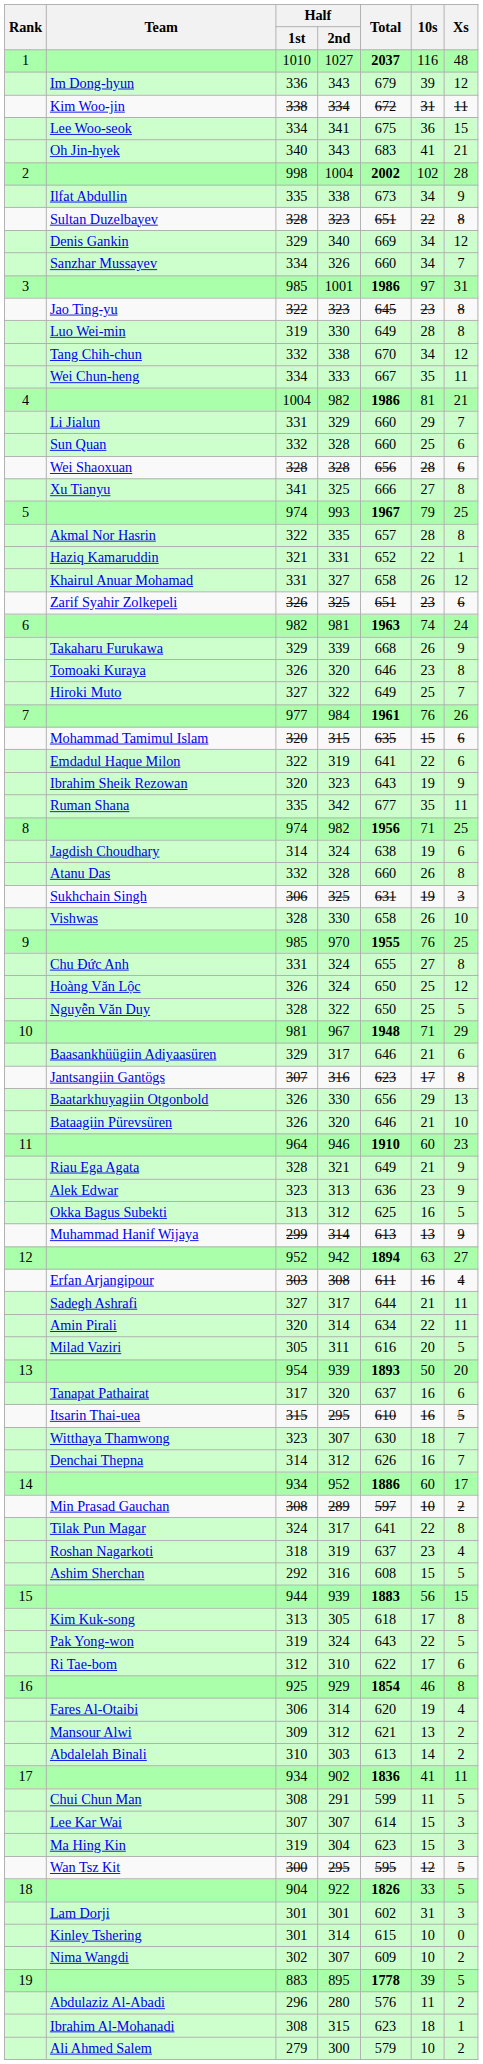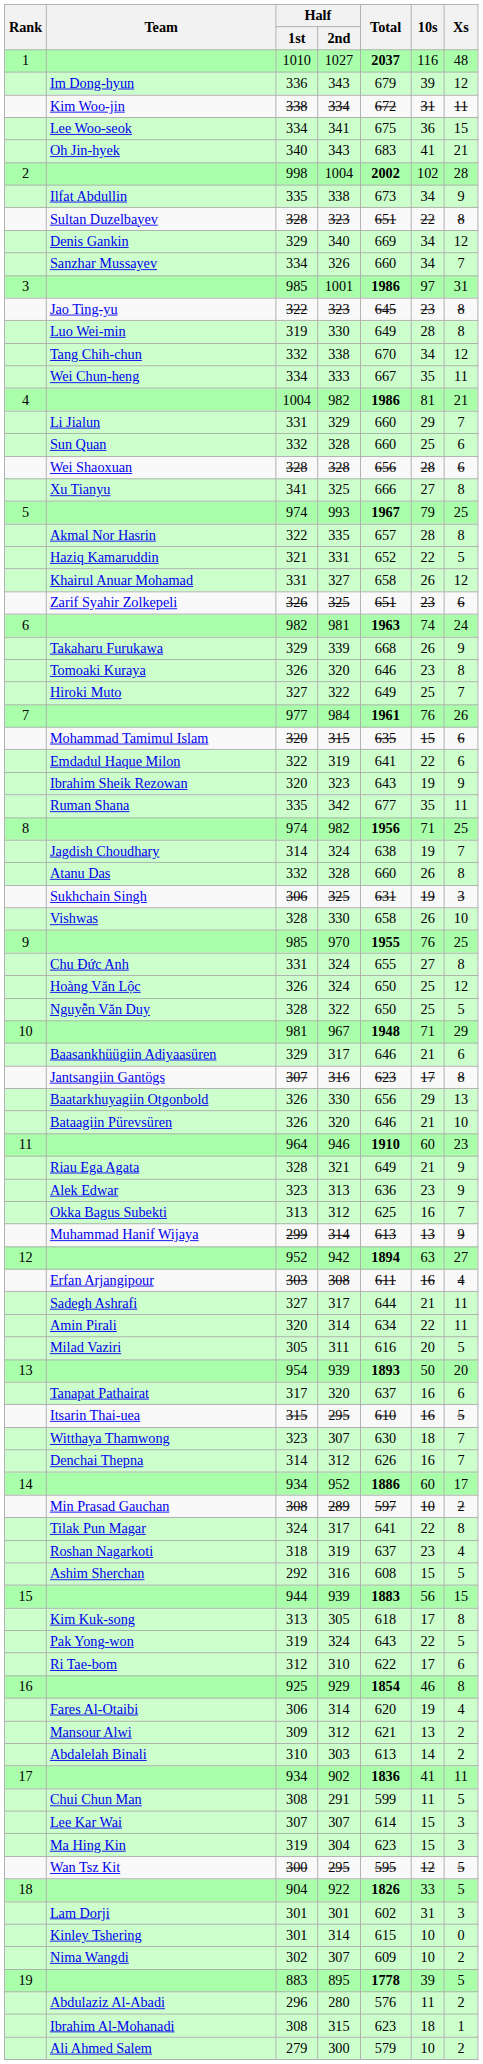Haziq Kamaruddin | Xs: 1 -> 5
Jagdish Choudhary | Xs: 6 -> 7
Okka Bagus Subekti | Xs: 5 -> 7
